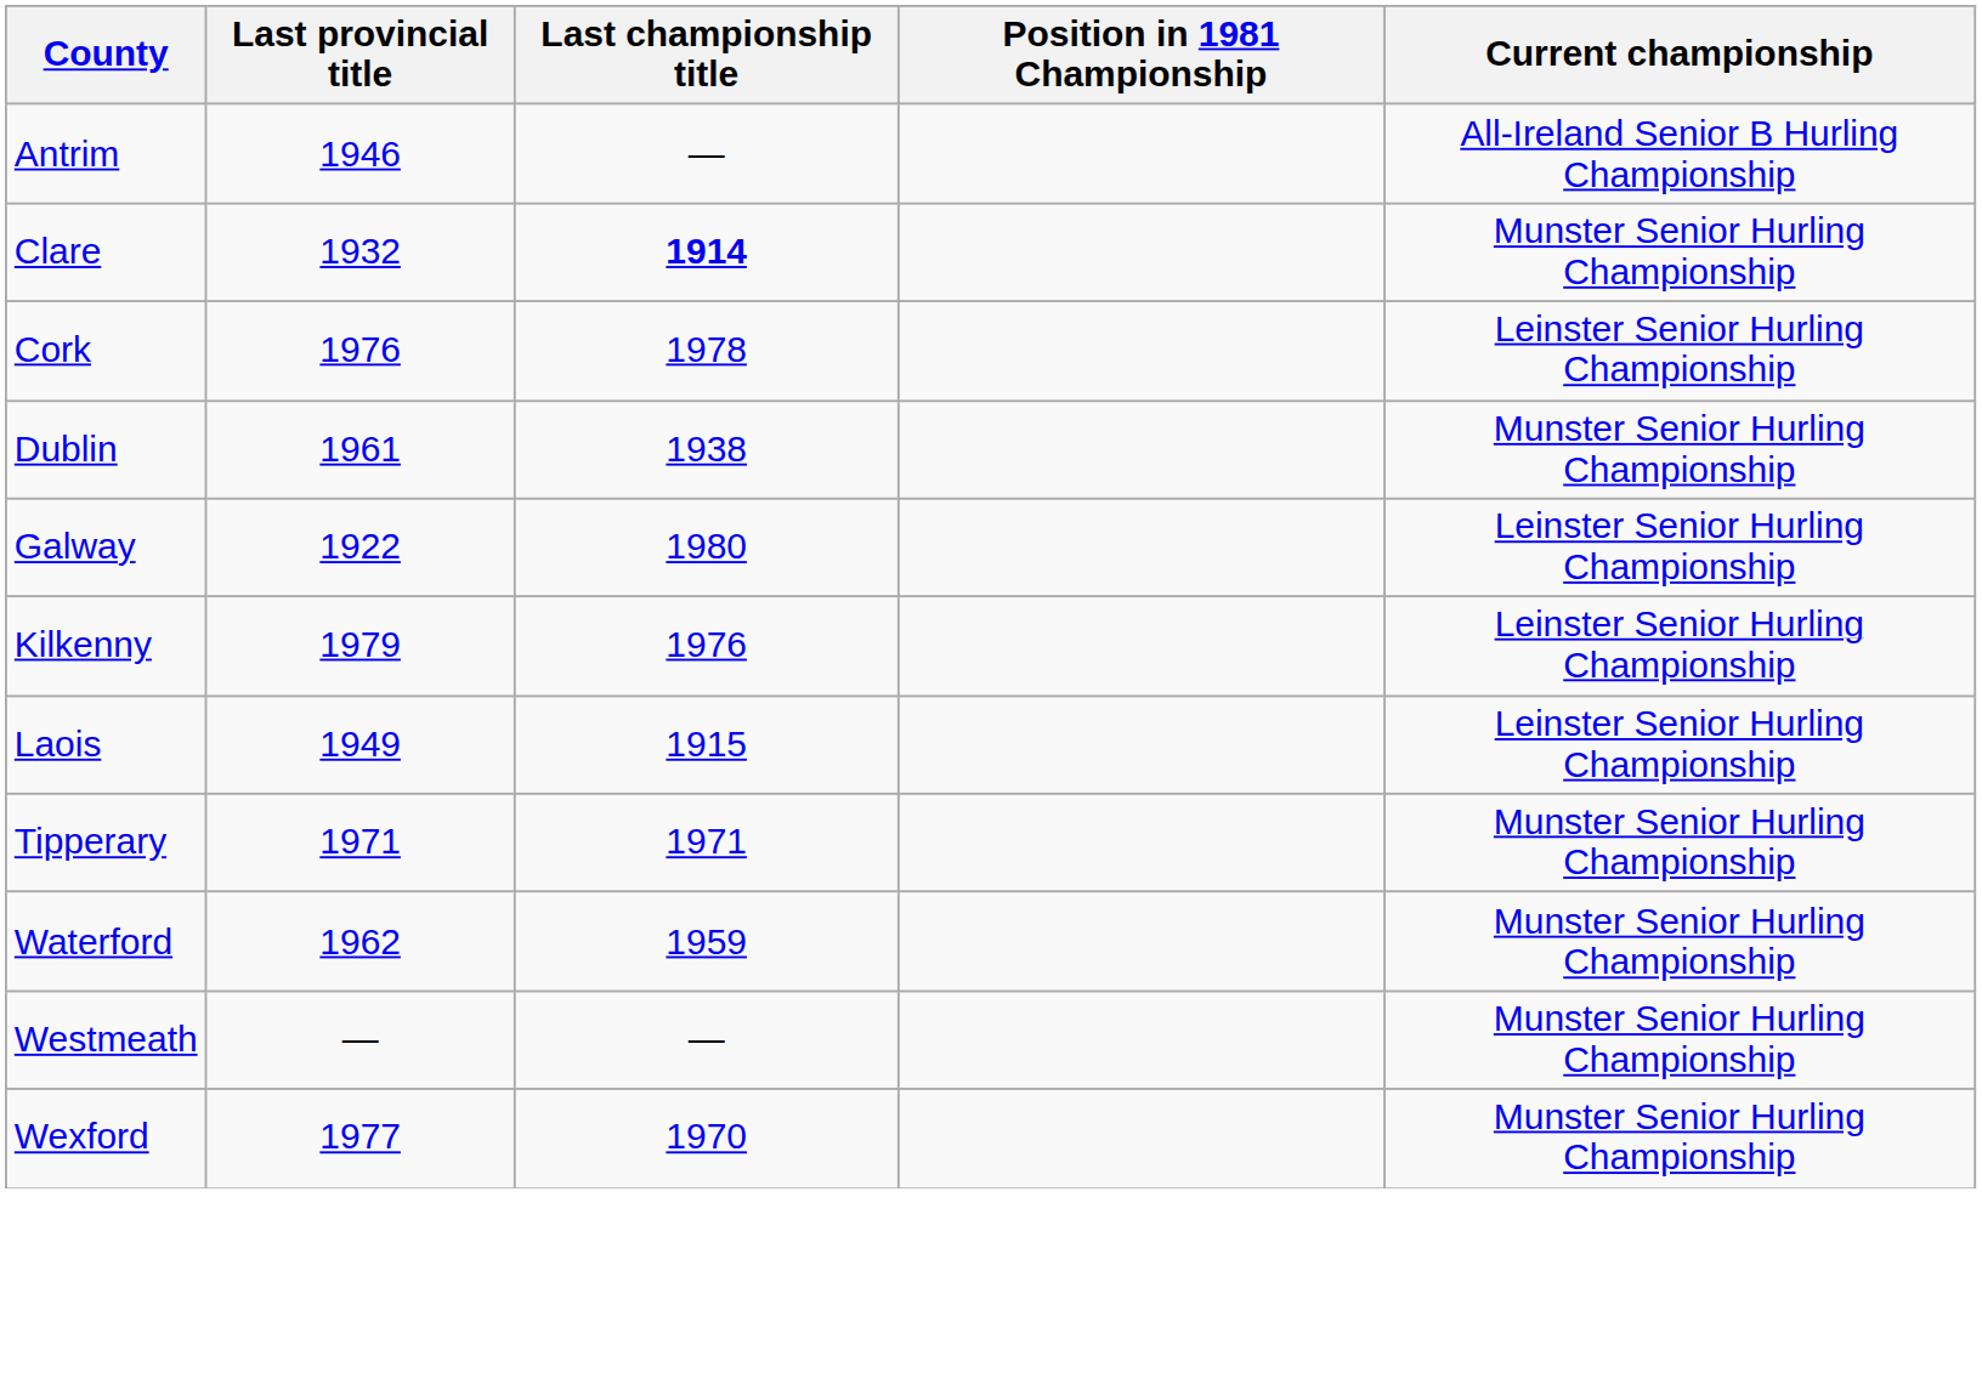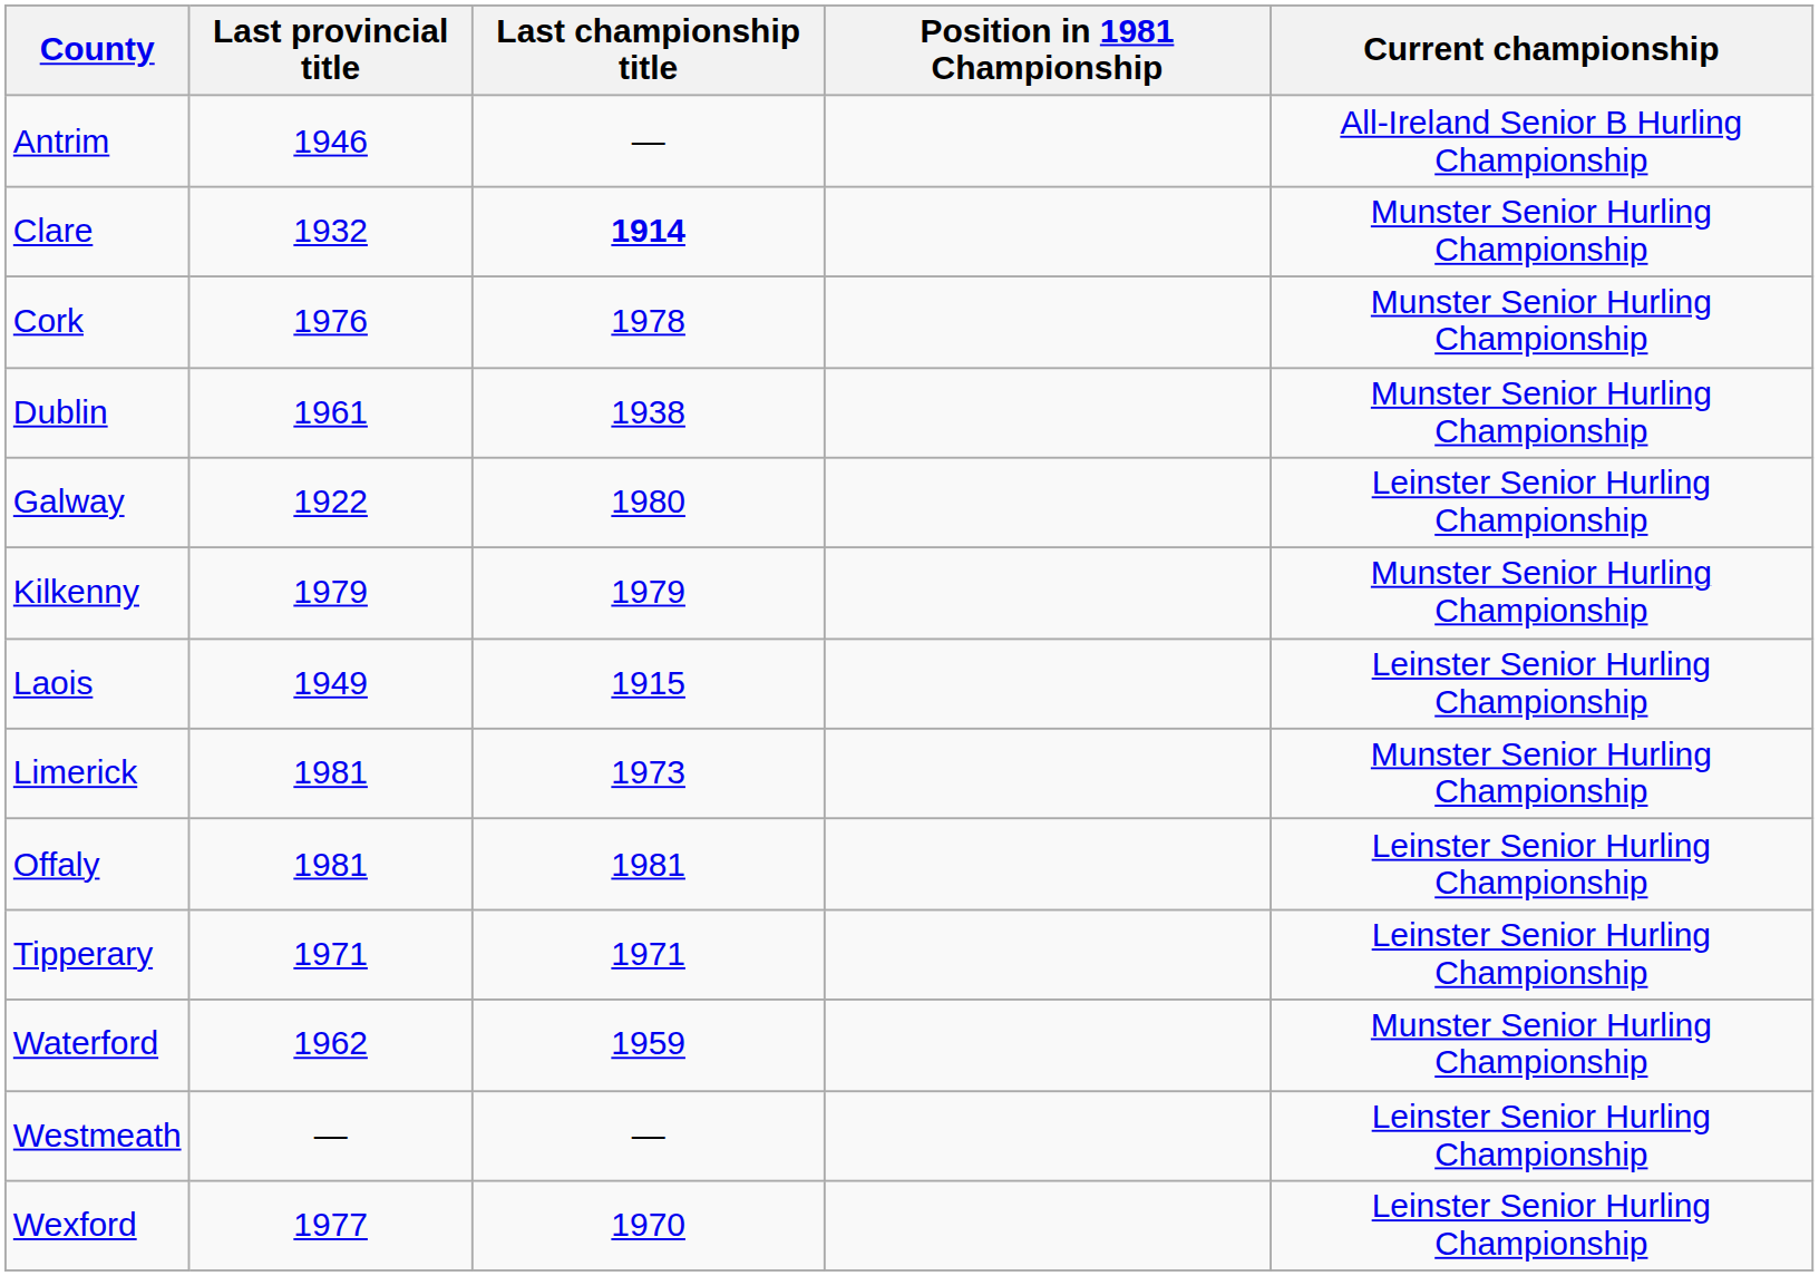Cork | Current championship: Leinster Senior Hurling Championship -> Munster Senior Hurling Championship
Kilkenny | Last championship title: 1976 -> 1979
Kilkenny | Current championship: Leinster Senior Hurling Championship -> Munster Senior Hurling Championship
+ row: Limerick | 1981 | 1973 | Munster Senior Hurling Championship
+ row: Offaly | 1981 | 1981 | Leinster Senior Hurling Championship
Tipperary | Current championship: Munster Senior Hurling Championship -> Leinster Senior Hurling Championship
Westmeath | Current championship: Munster Senior Hurling Championship -> Leinster Senior Hurling Championship
Wexford | Current championship: Munster Senior Hurling Championship -> Leinster Senior Hurling Championship
